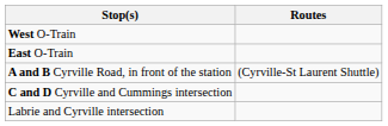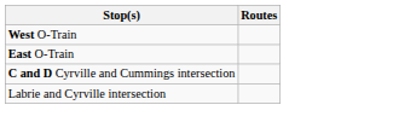- row: A and B Cyrville Road, in front of the station | (Cyrville-St Laurent Shuttle)
